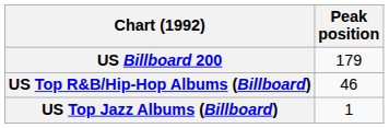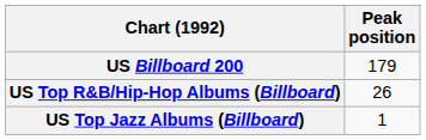US Top R&B/Hip-Hop Albums (Billboard) | Peak position: 46 -> 26
